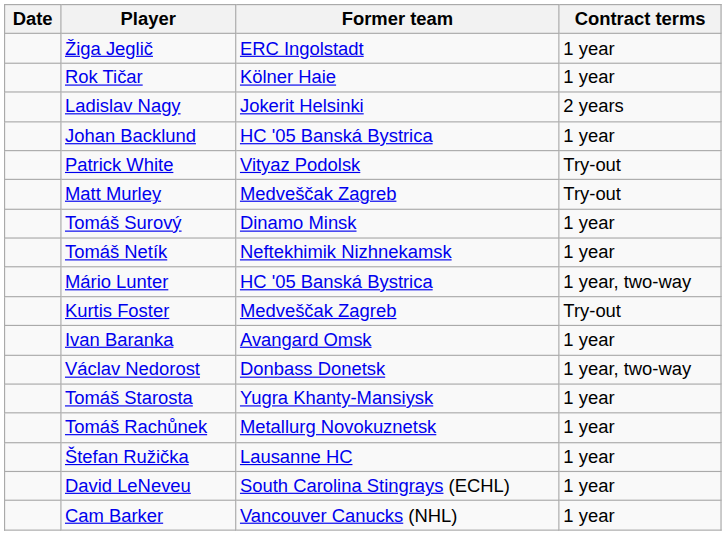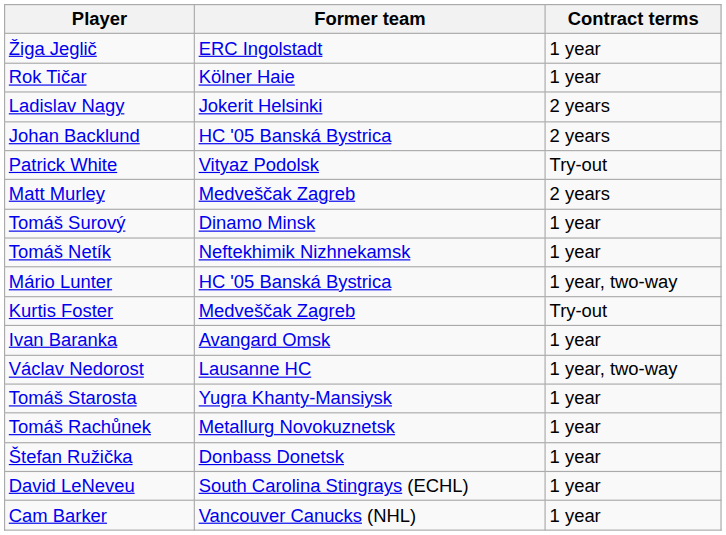- column: Date
Johan Backlund | Contract terms: 1 year -> 2 years
Matt Murley | Contract terms: Try-out -> 2 years
Václav Nedorost | Former team: Donbass Donetsk -> Lausanne HC
Štefan Ružička | Former team: Lausanne HC -> Donbass Donetsk
